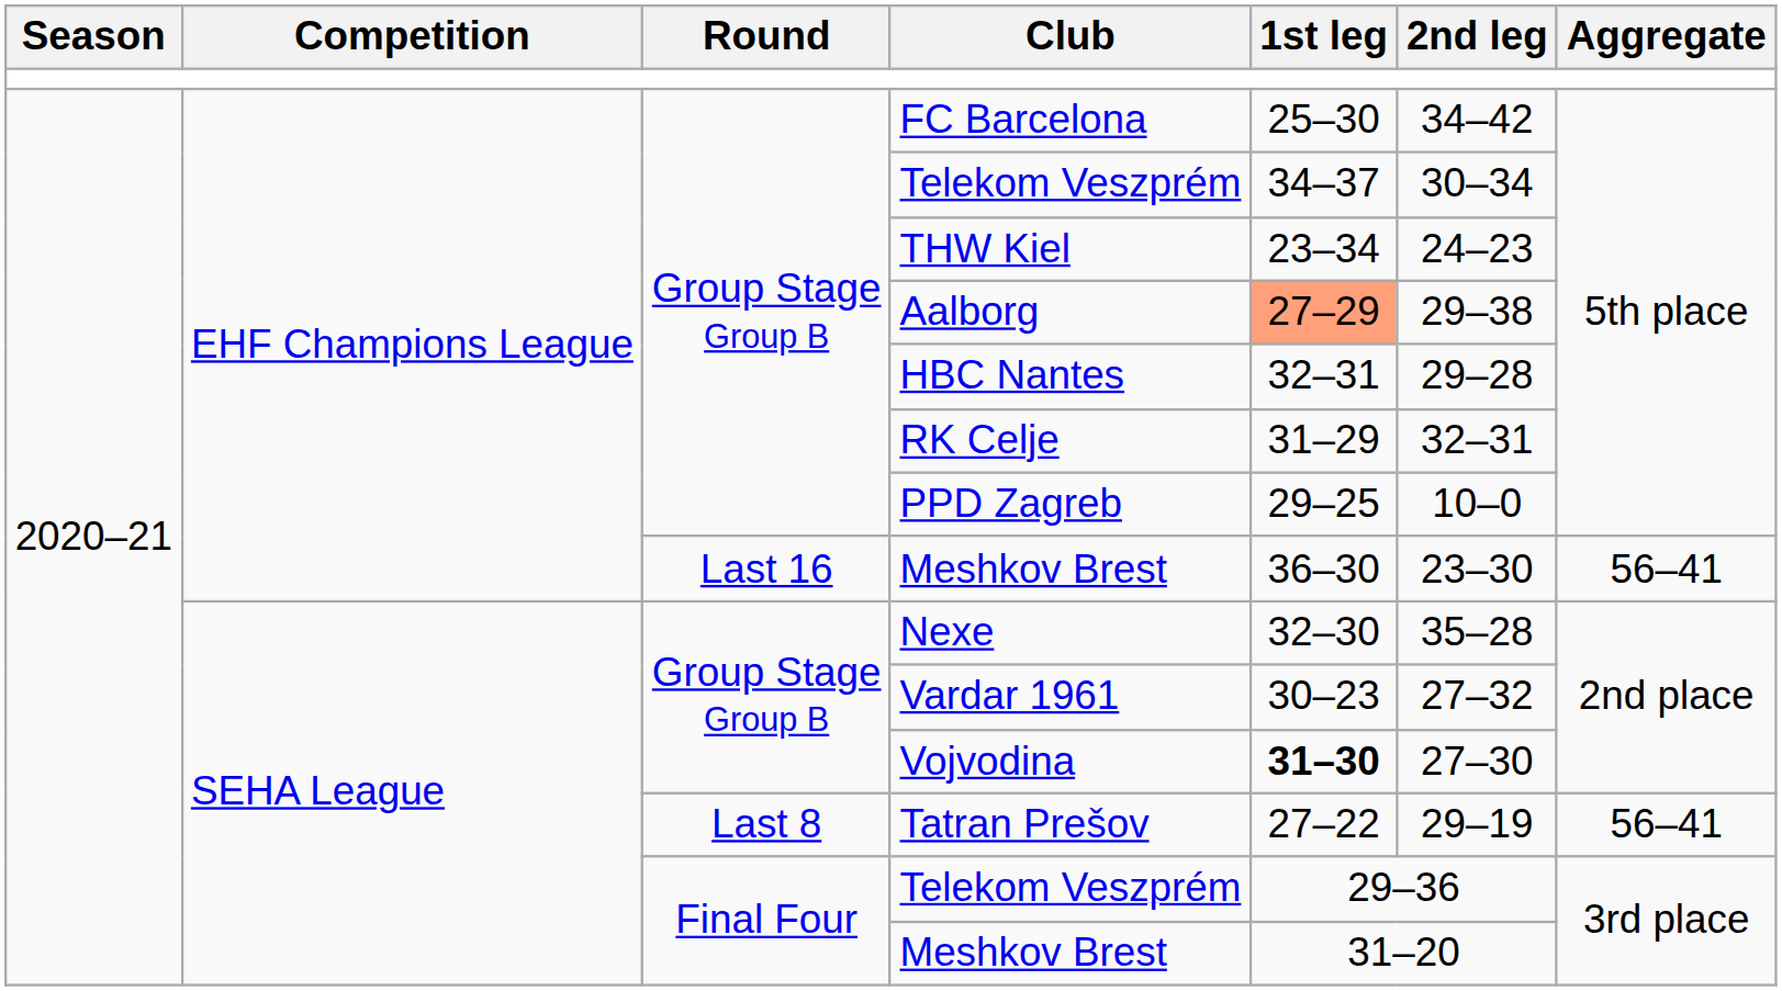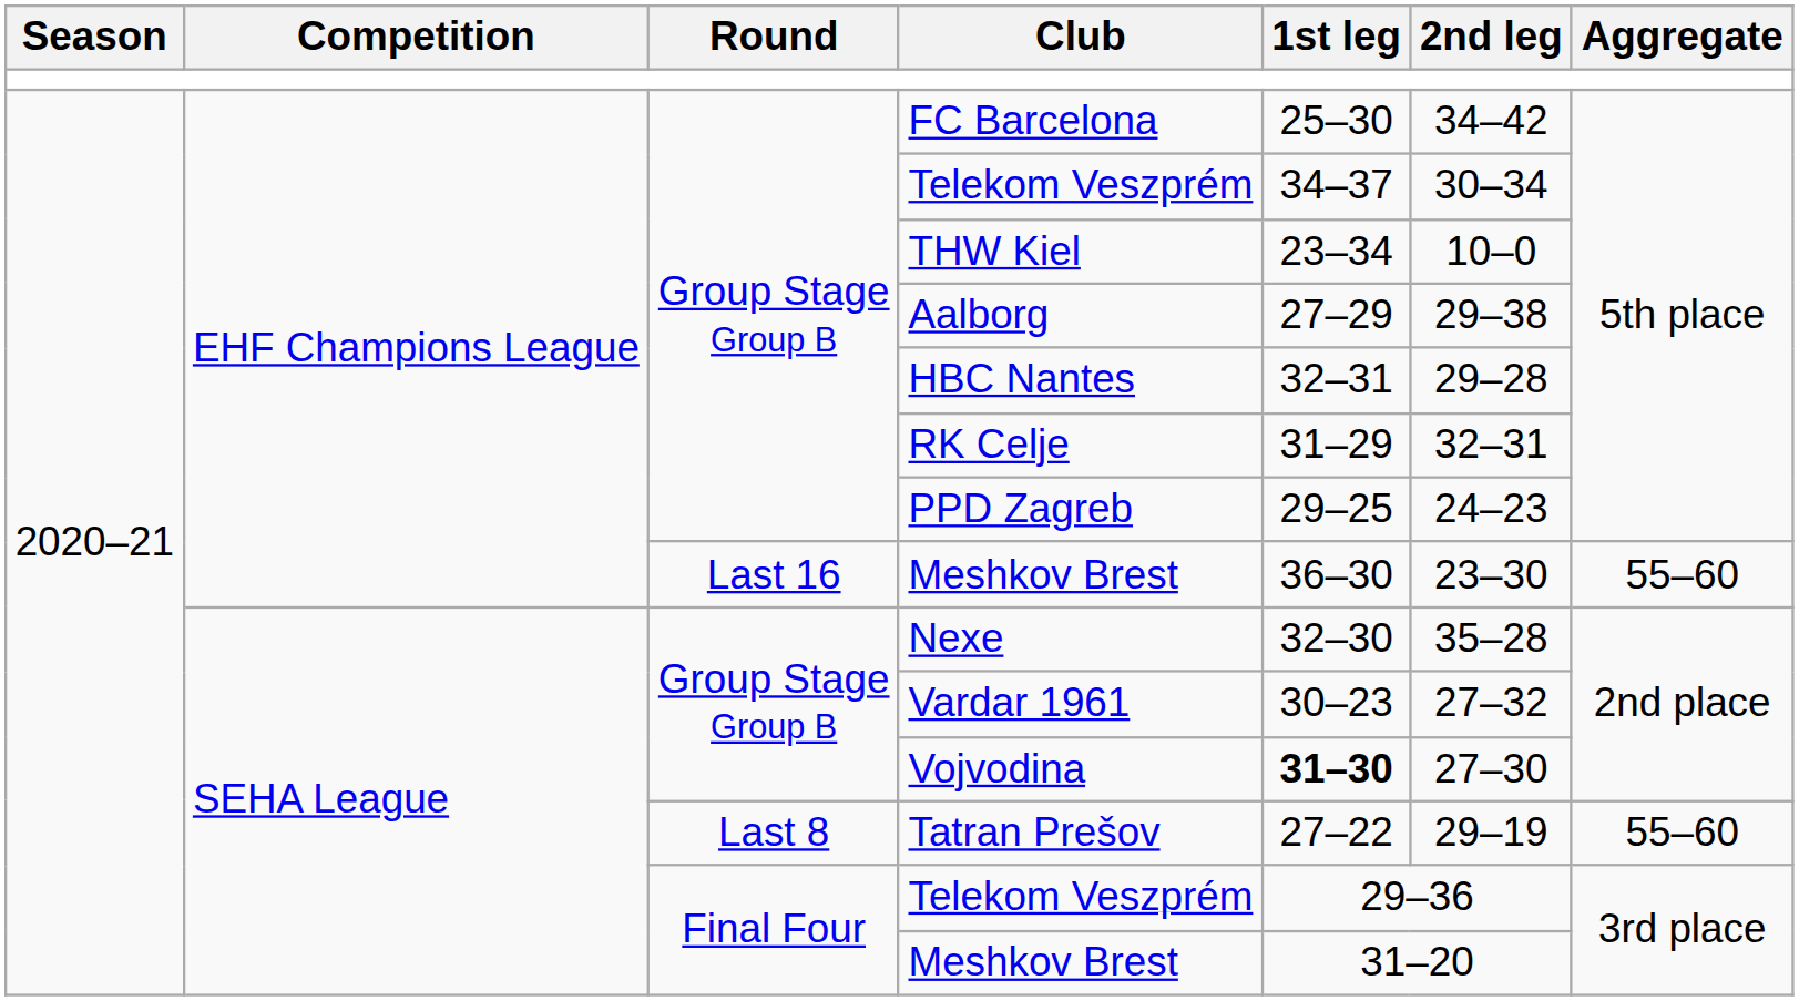THW Kiel | 2nd leg: 24–23 -> 10–0
Aalborg | 1st leg: lightsalmon background -> no background
PPD Zagreb | 2nd leg: 10–0 -> 24–23
Last 16 / Meshkov Brest | Aggregate: 56–41 -> 55–60
Tatran Prešov | Aggregate: 56–41 -> 55–60
